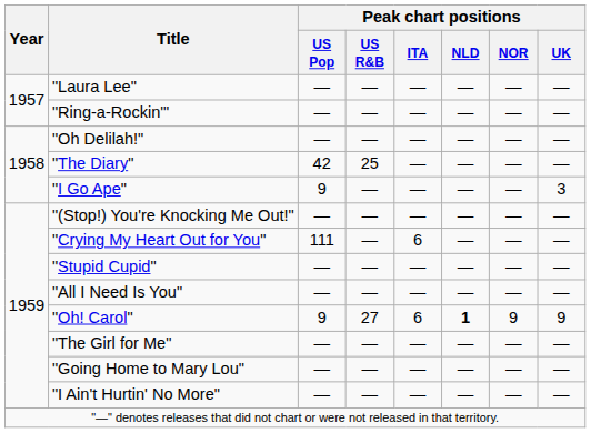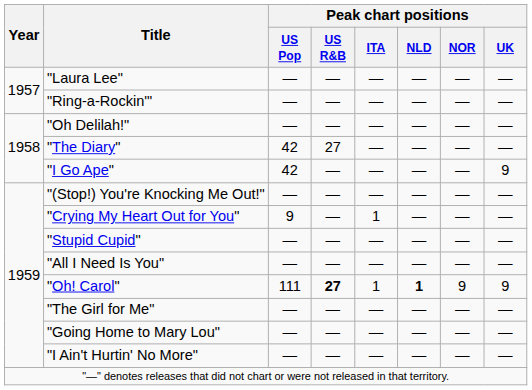"The Diary" | Peak chart positions / US R&B: 25 -> 27
"I Go Ape" | Peak chart positions / US Pop: 9 -> 42
"I Go Ape" | Peak chart positions / UK: 3 -> 9
"Crying My Heart Out for You" | Peak chart positions / US Pop: 111 -> 9
"Crying My Heart Out for You" | Peak chart positions / ITA: 6 -> 1
"Oh! Carol" | Peak chart positions / US Pop: 9 -> 111
"Oh! Carol" | Peak chart positions / US R&B: normal -> bold
"Oh! Carol" | Peak chart positions / ITA: 6 -> 1
